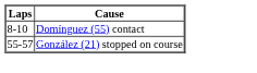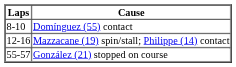+ row: 12-16 | Mazzacane (19) spin/stall; Philippe (14) contact
